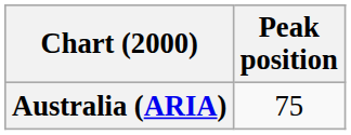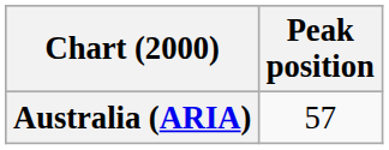Australia (ARIA) | Peak position: 75 -> 57
